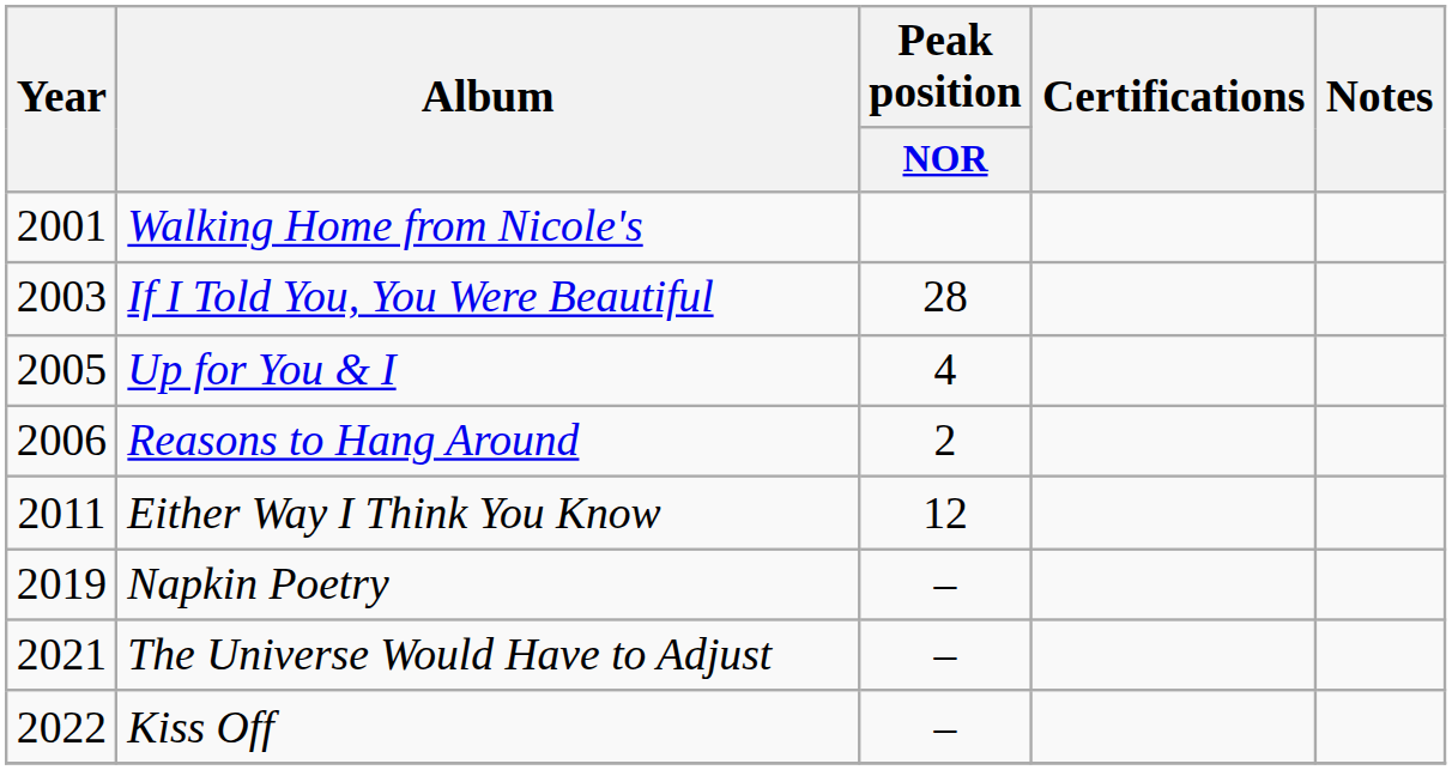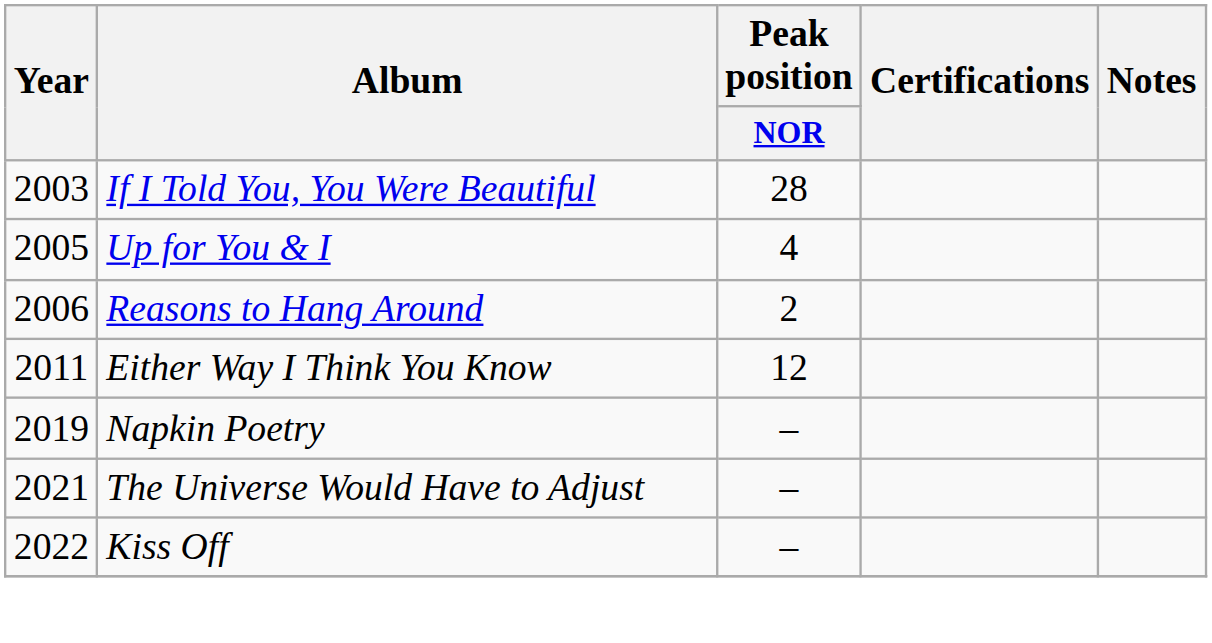- row: 2001 | Walking Home from Nicole's
